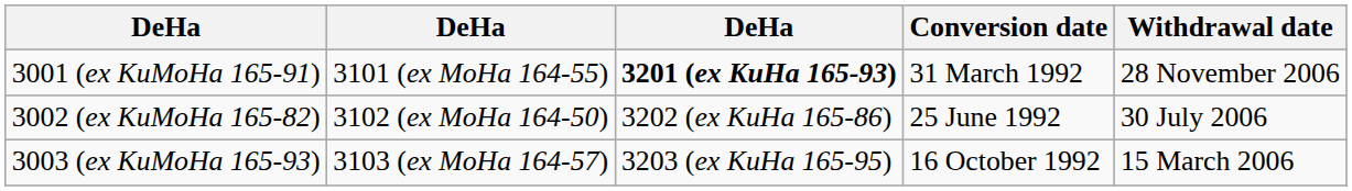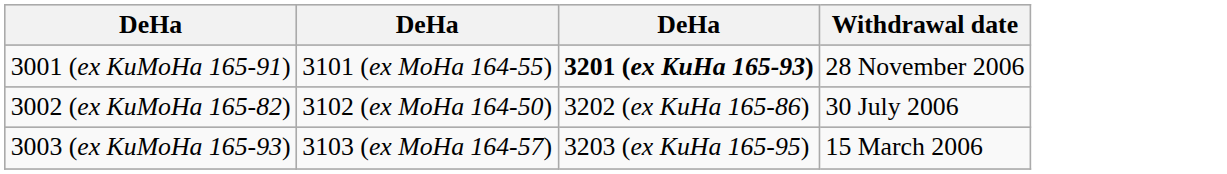- column: Conversion date | 31 March 1992 | 25 June 1992 | 16 October 1992
